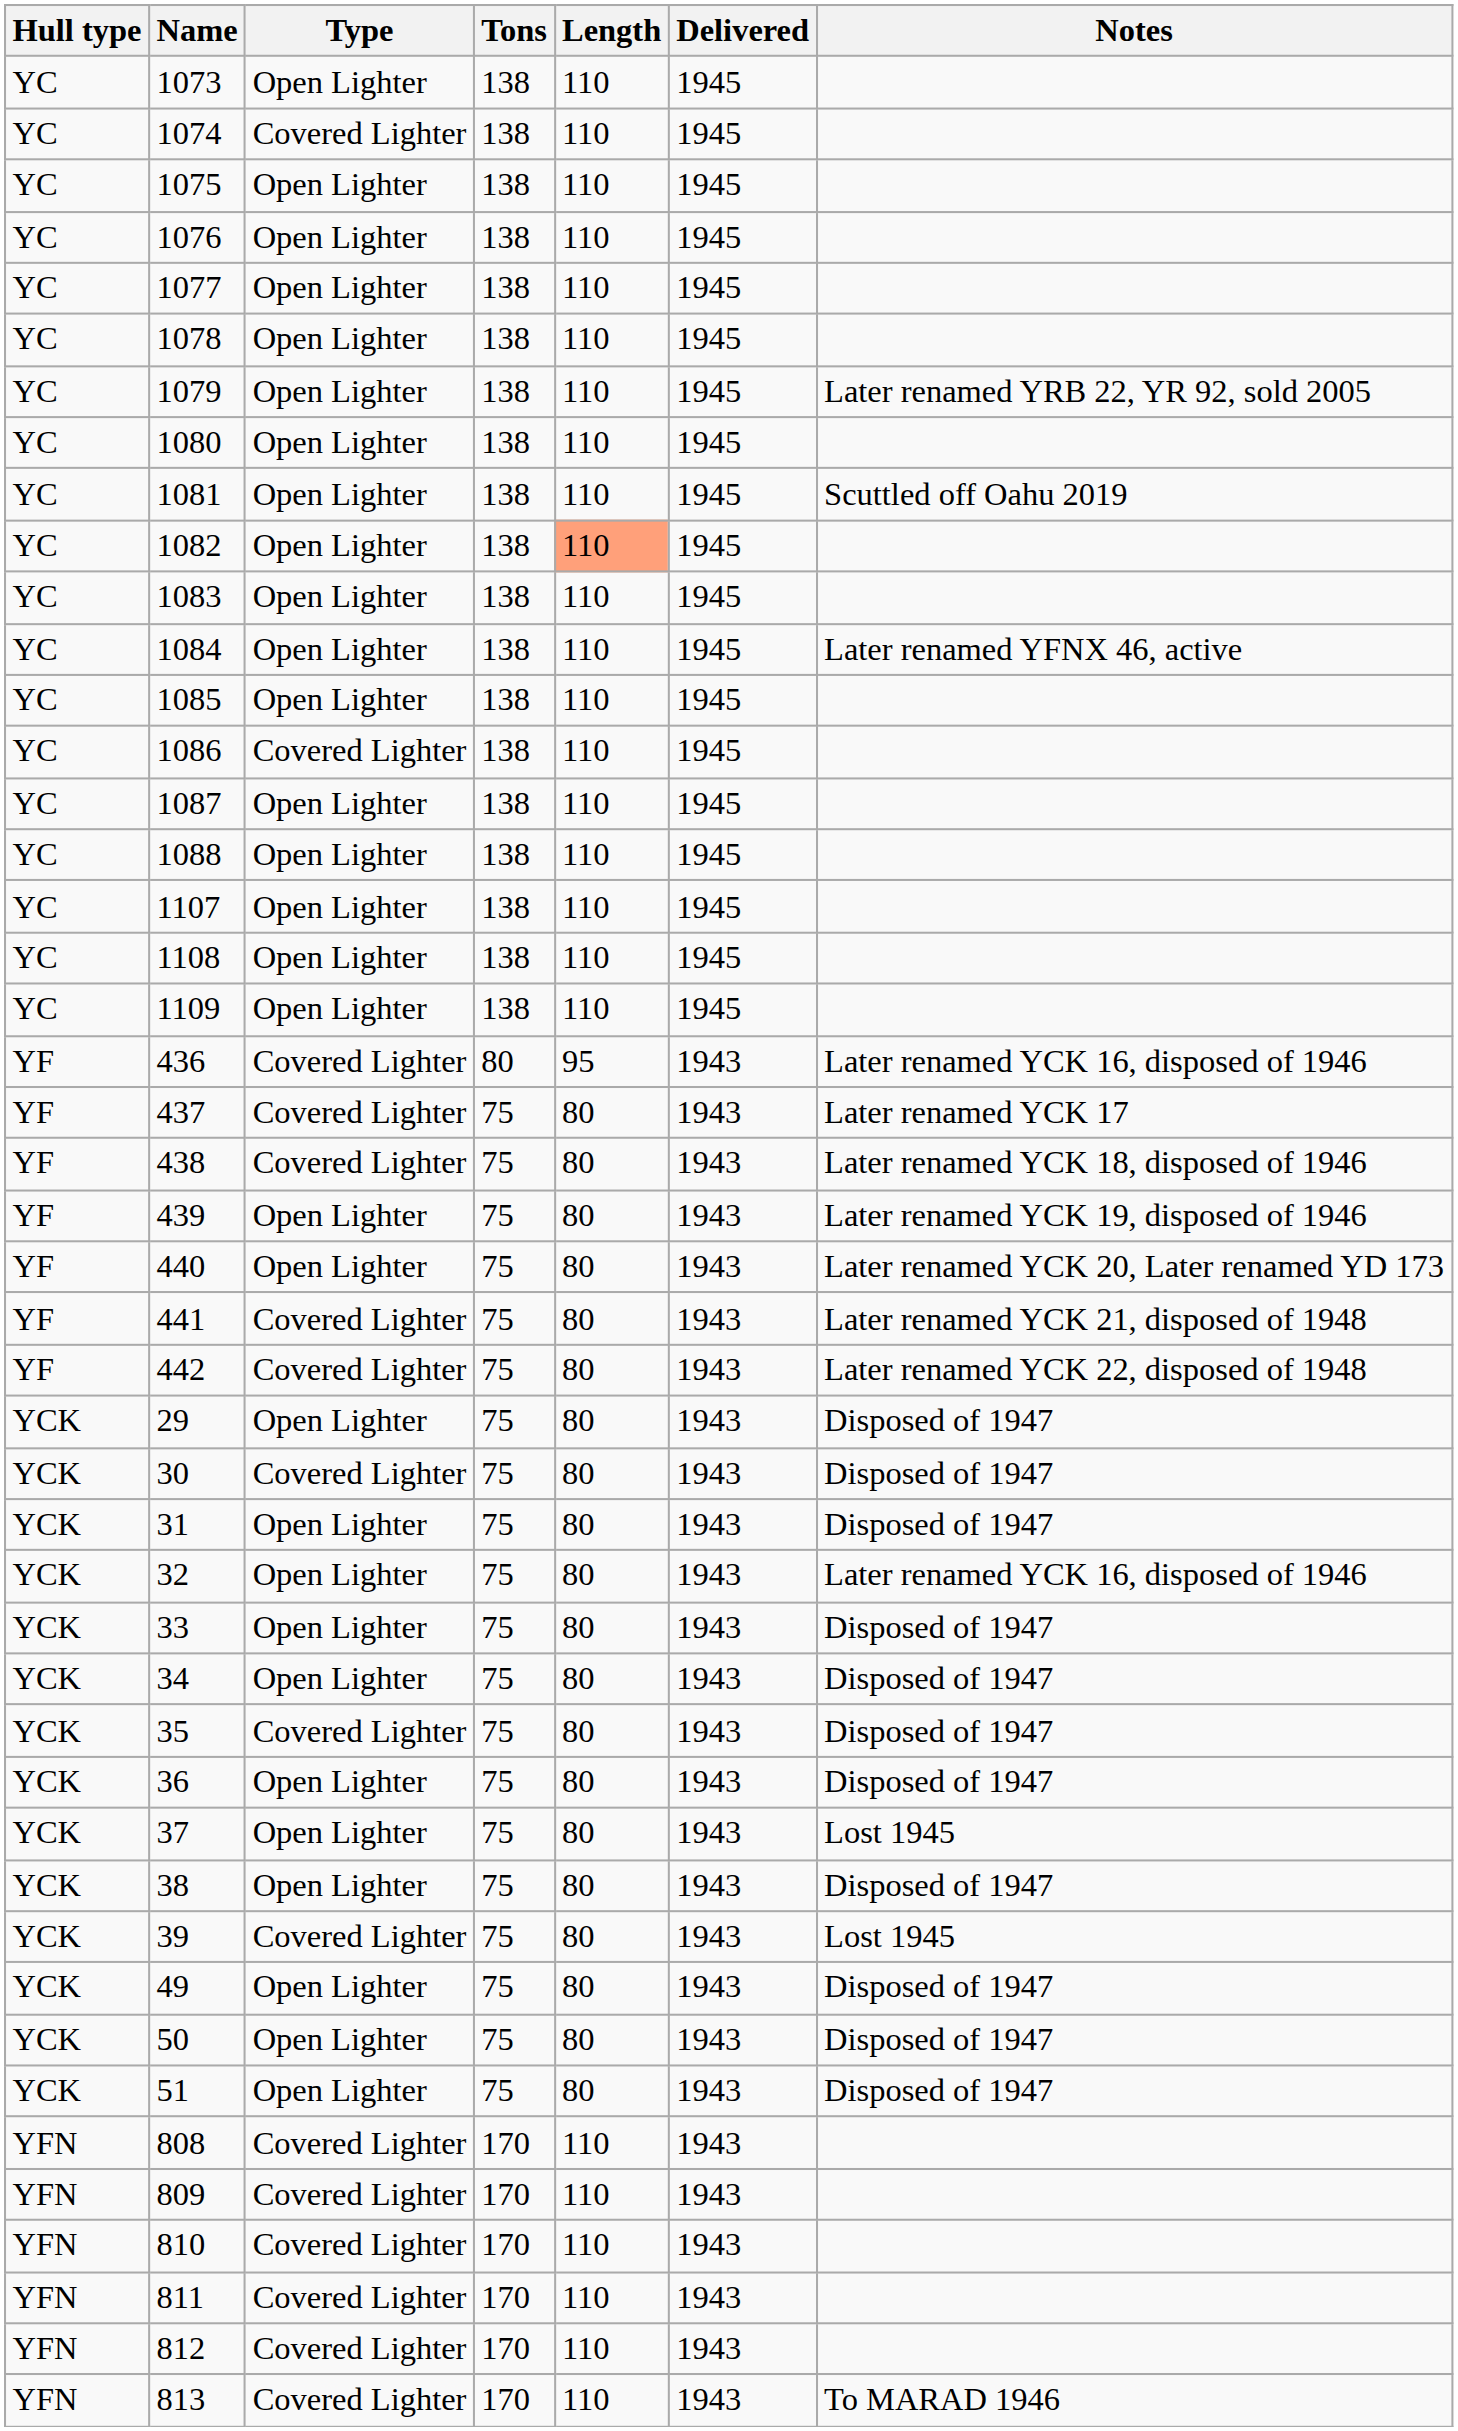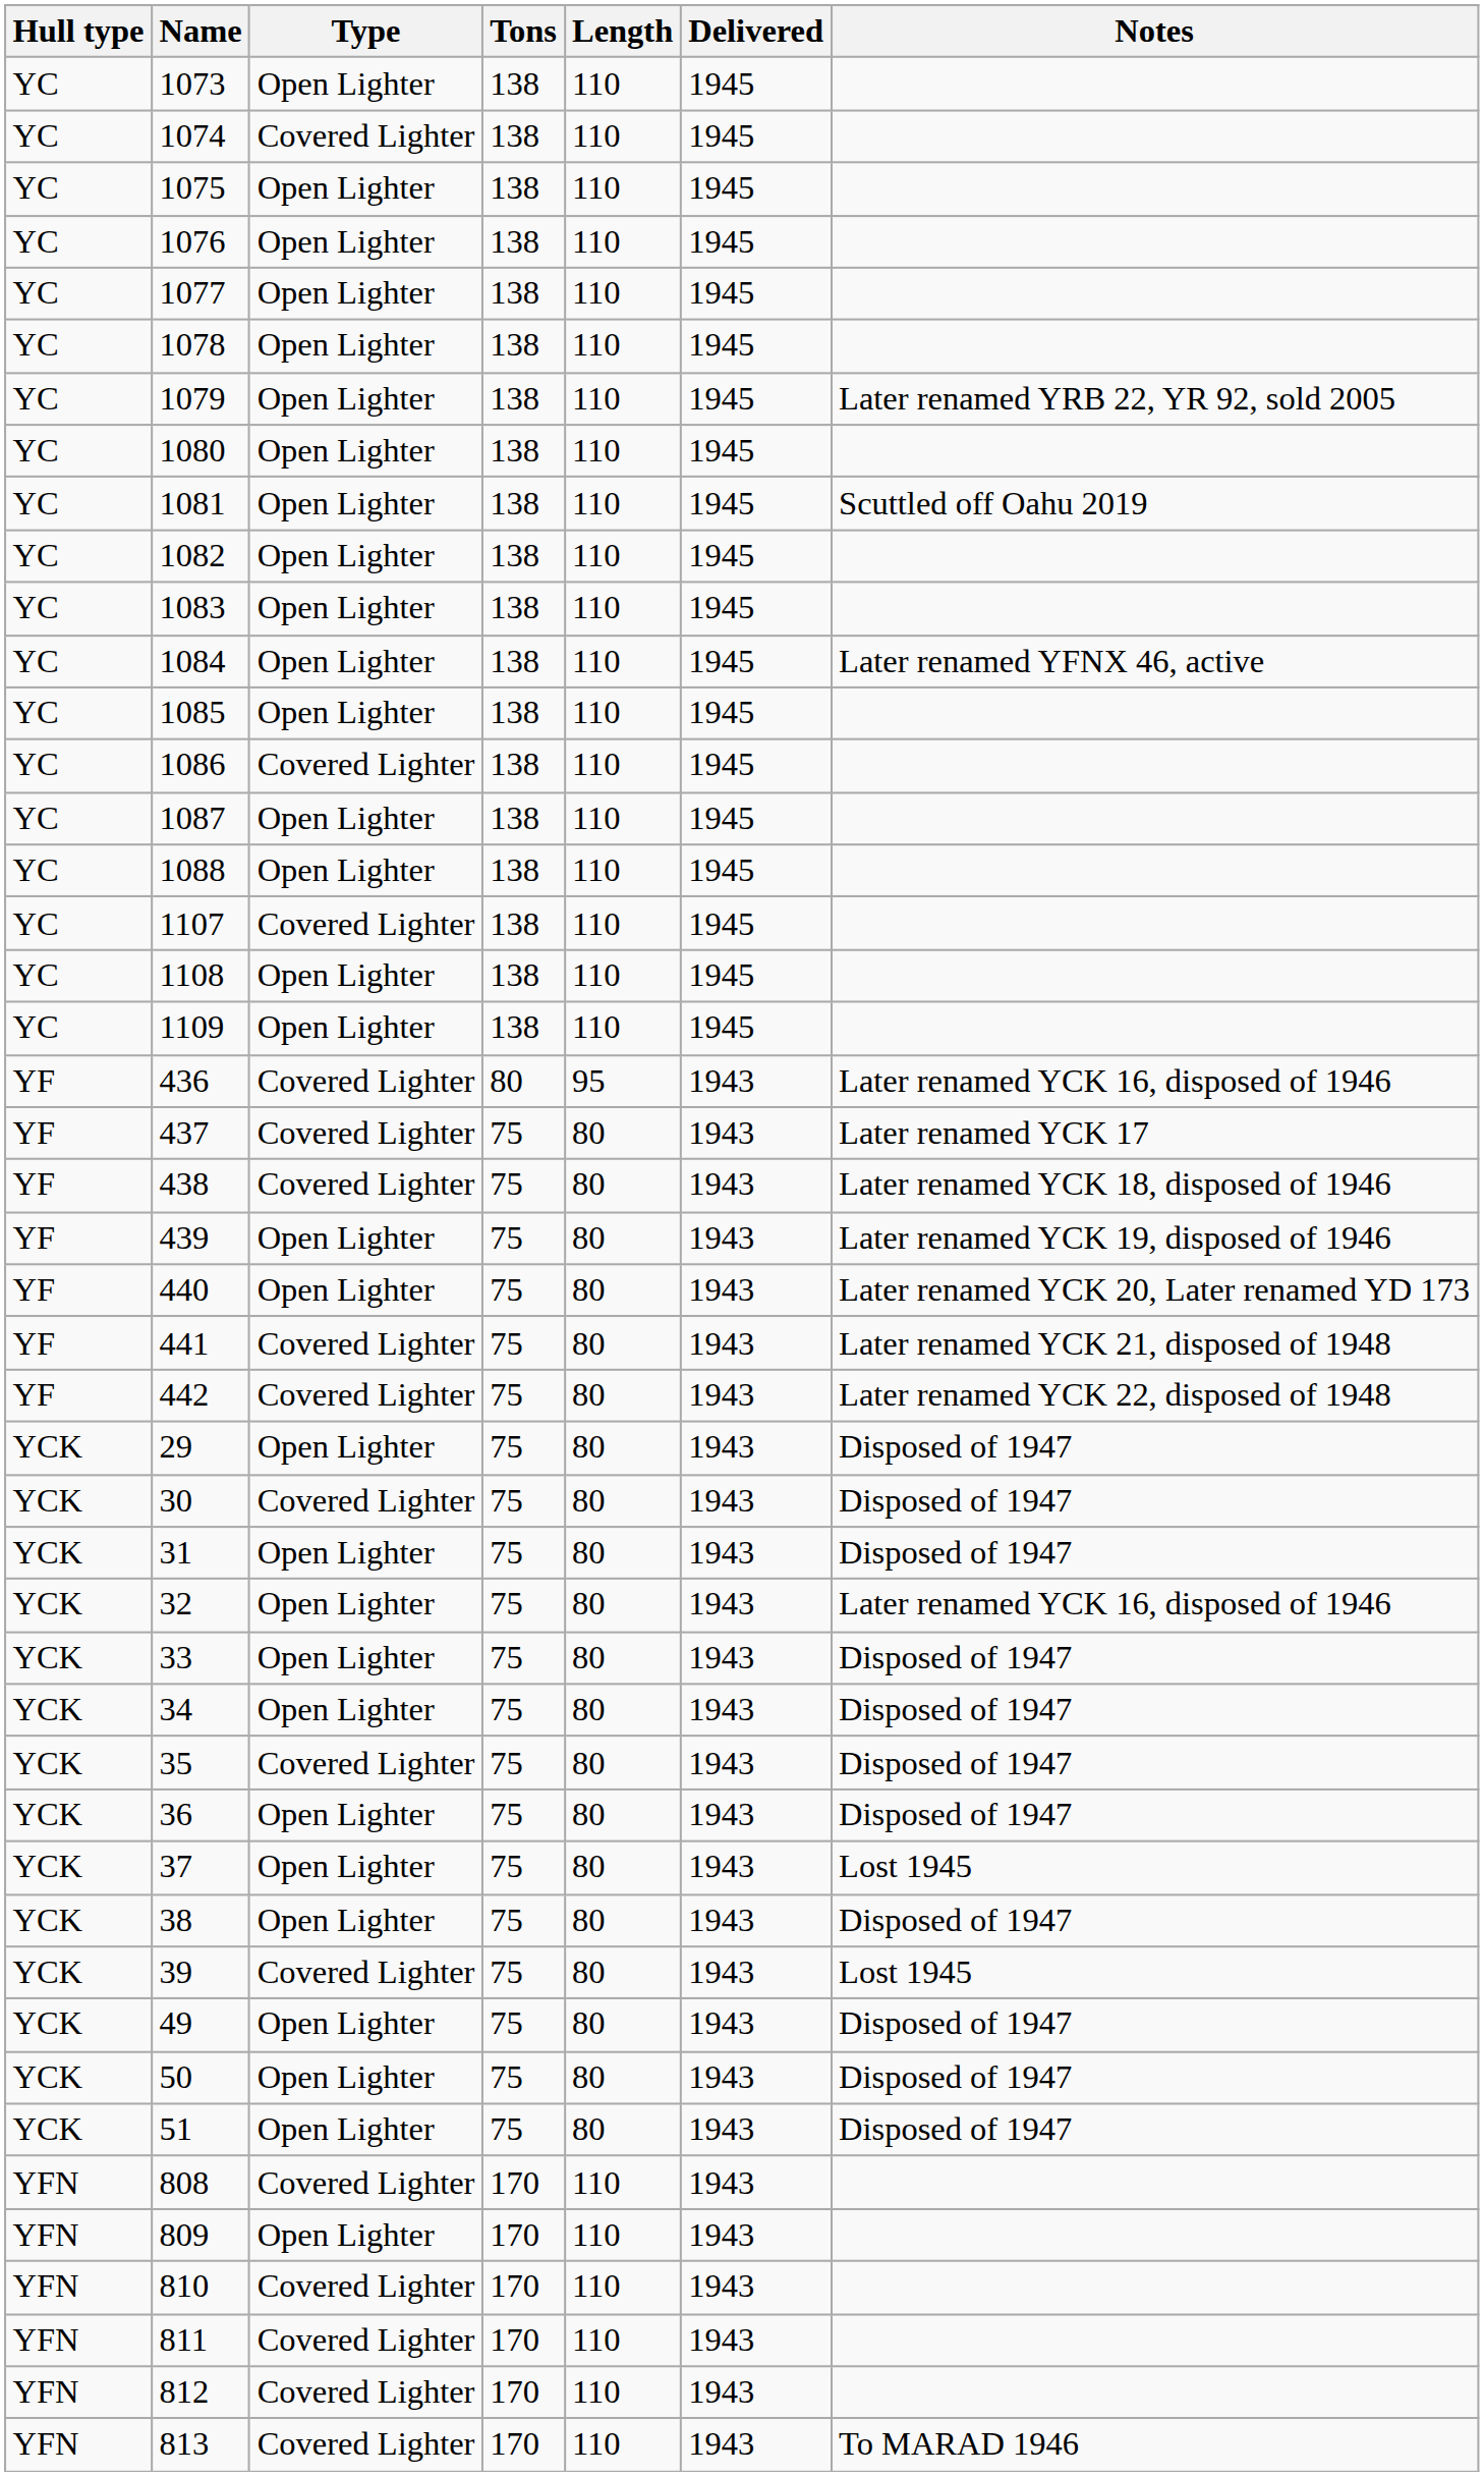1082 | Length: lightsalmon background -> no background
1107 | Type: Open Lighter -> Covered Lighter
809 | Type: Covered Lighter -> Open Lighter
